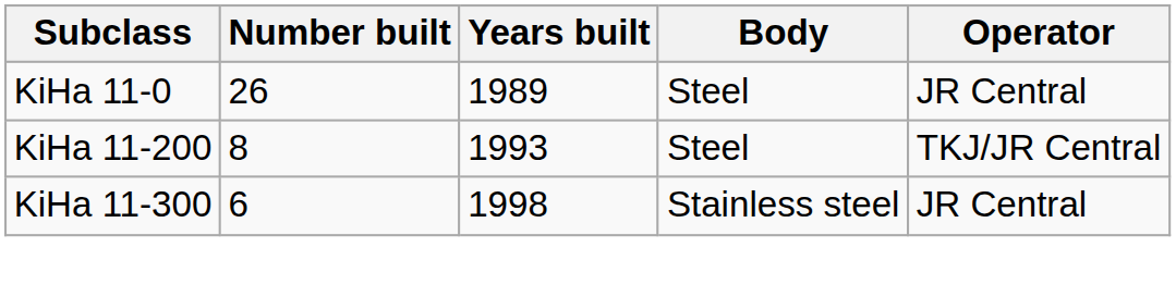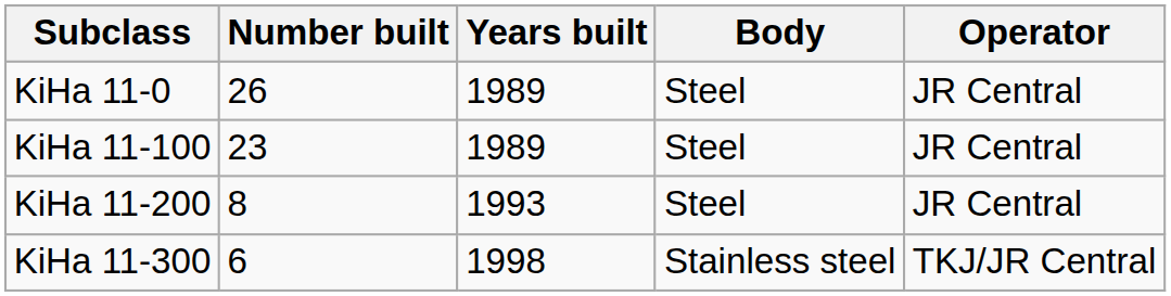+ row: KiHa 11-100 | 23 | 1989 | Steel | JR Central
KiHa 11-200 | Operator: TKJ/JR Central -> JR Central
KiHa 11-300 | Operator: JR Central -> TKJ/JR Central
